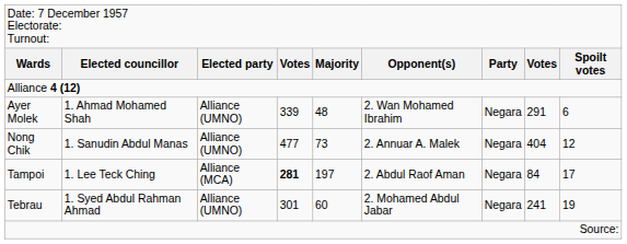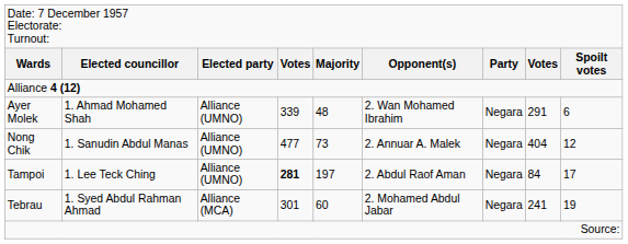Tampoi | column 3: Alliance (MCA) -> Alliance (UMNO)
Tebrau | column 3: Alliance (UMNO) -> Alliance (MCA)
